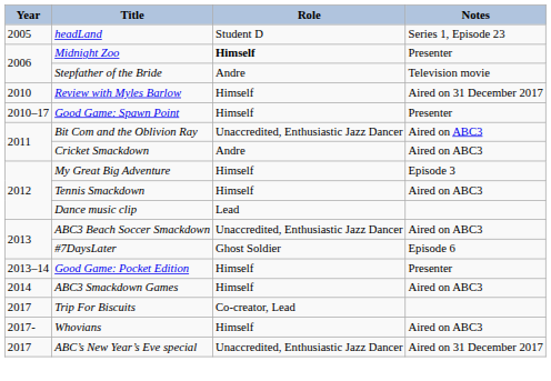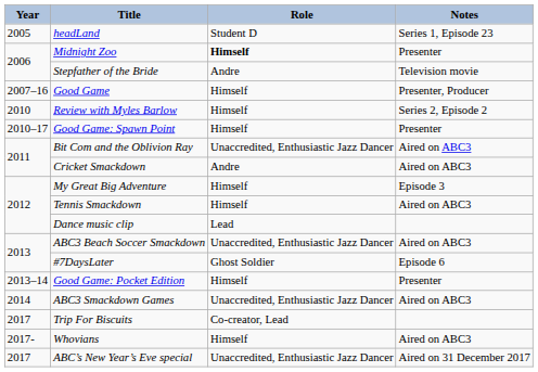+ row: 2007–16 | Good Game | Himself | Presenter, Producer
Review with Myles Barlow | Notes: Aired on 31 December 2017 -> Series 2, Episode 2
ABC3 Smackdown Games | Role: Himself -> Unaccredited, Enthusiastic Jazz Dancer
